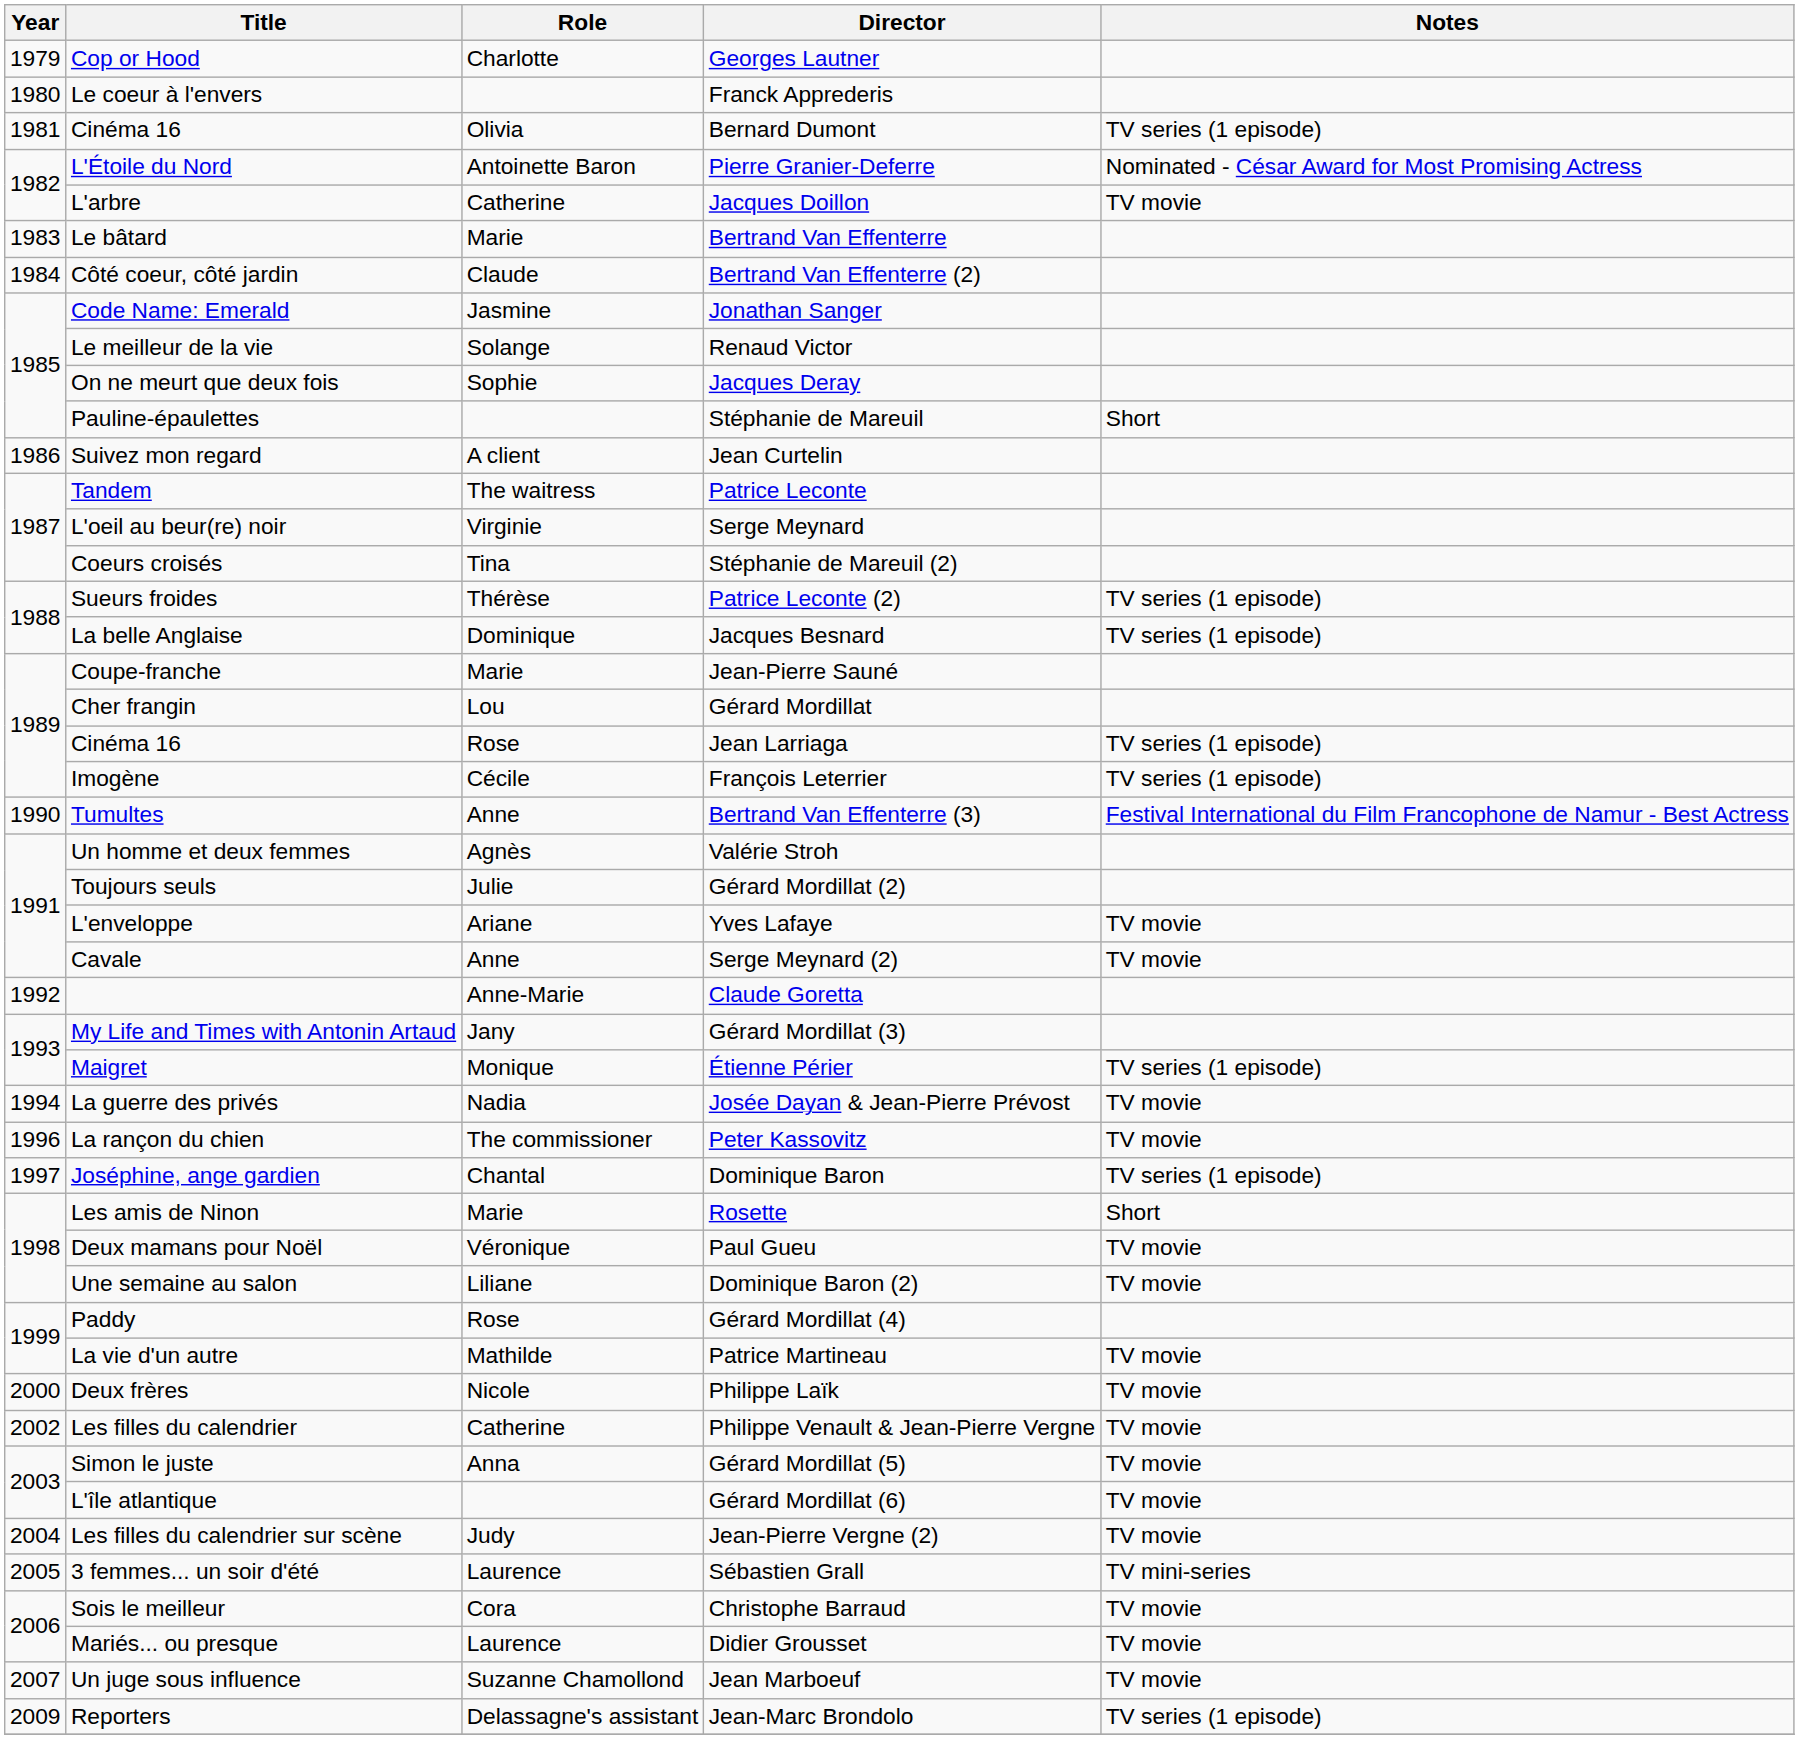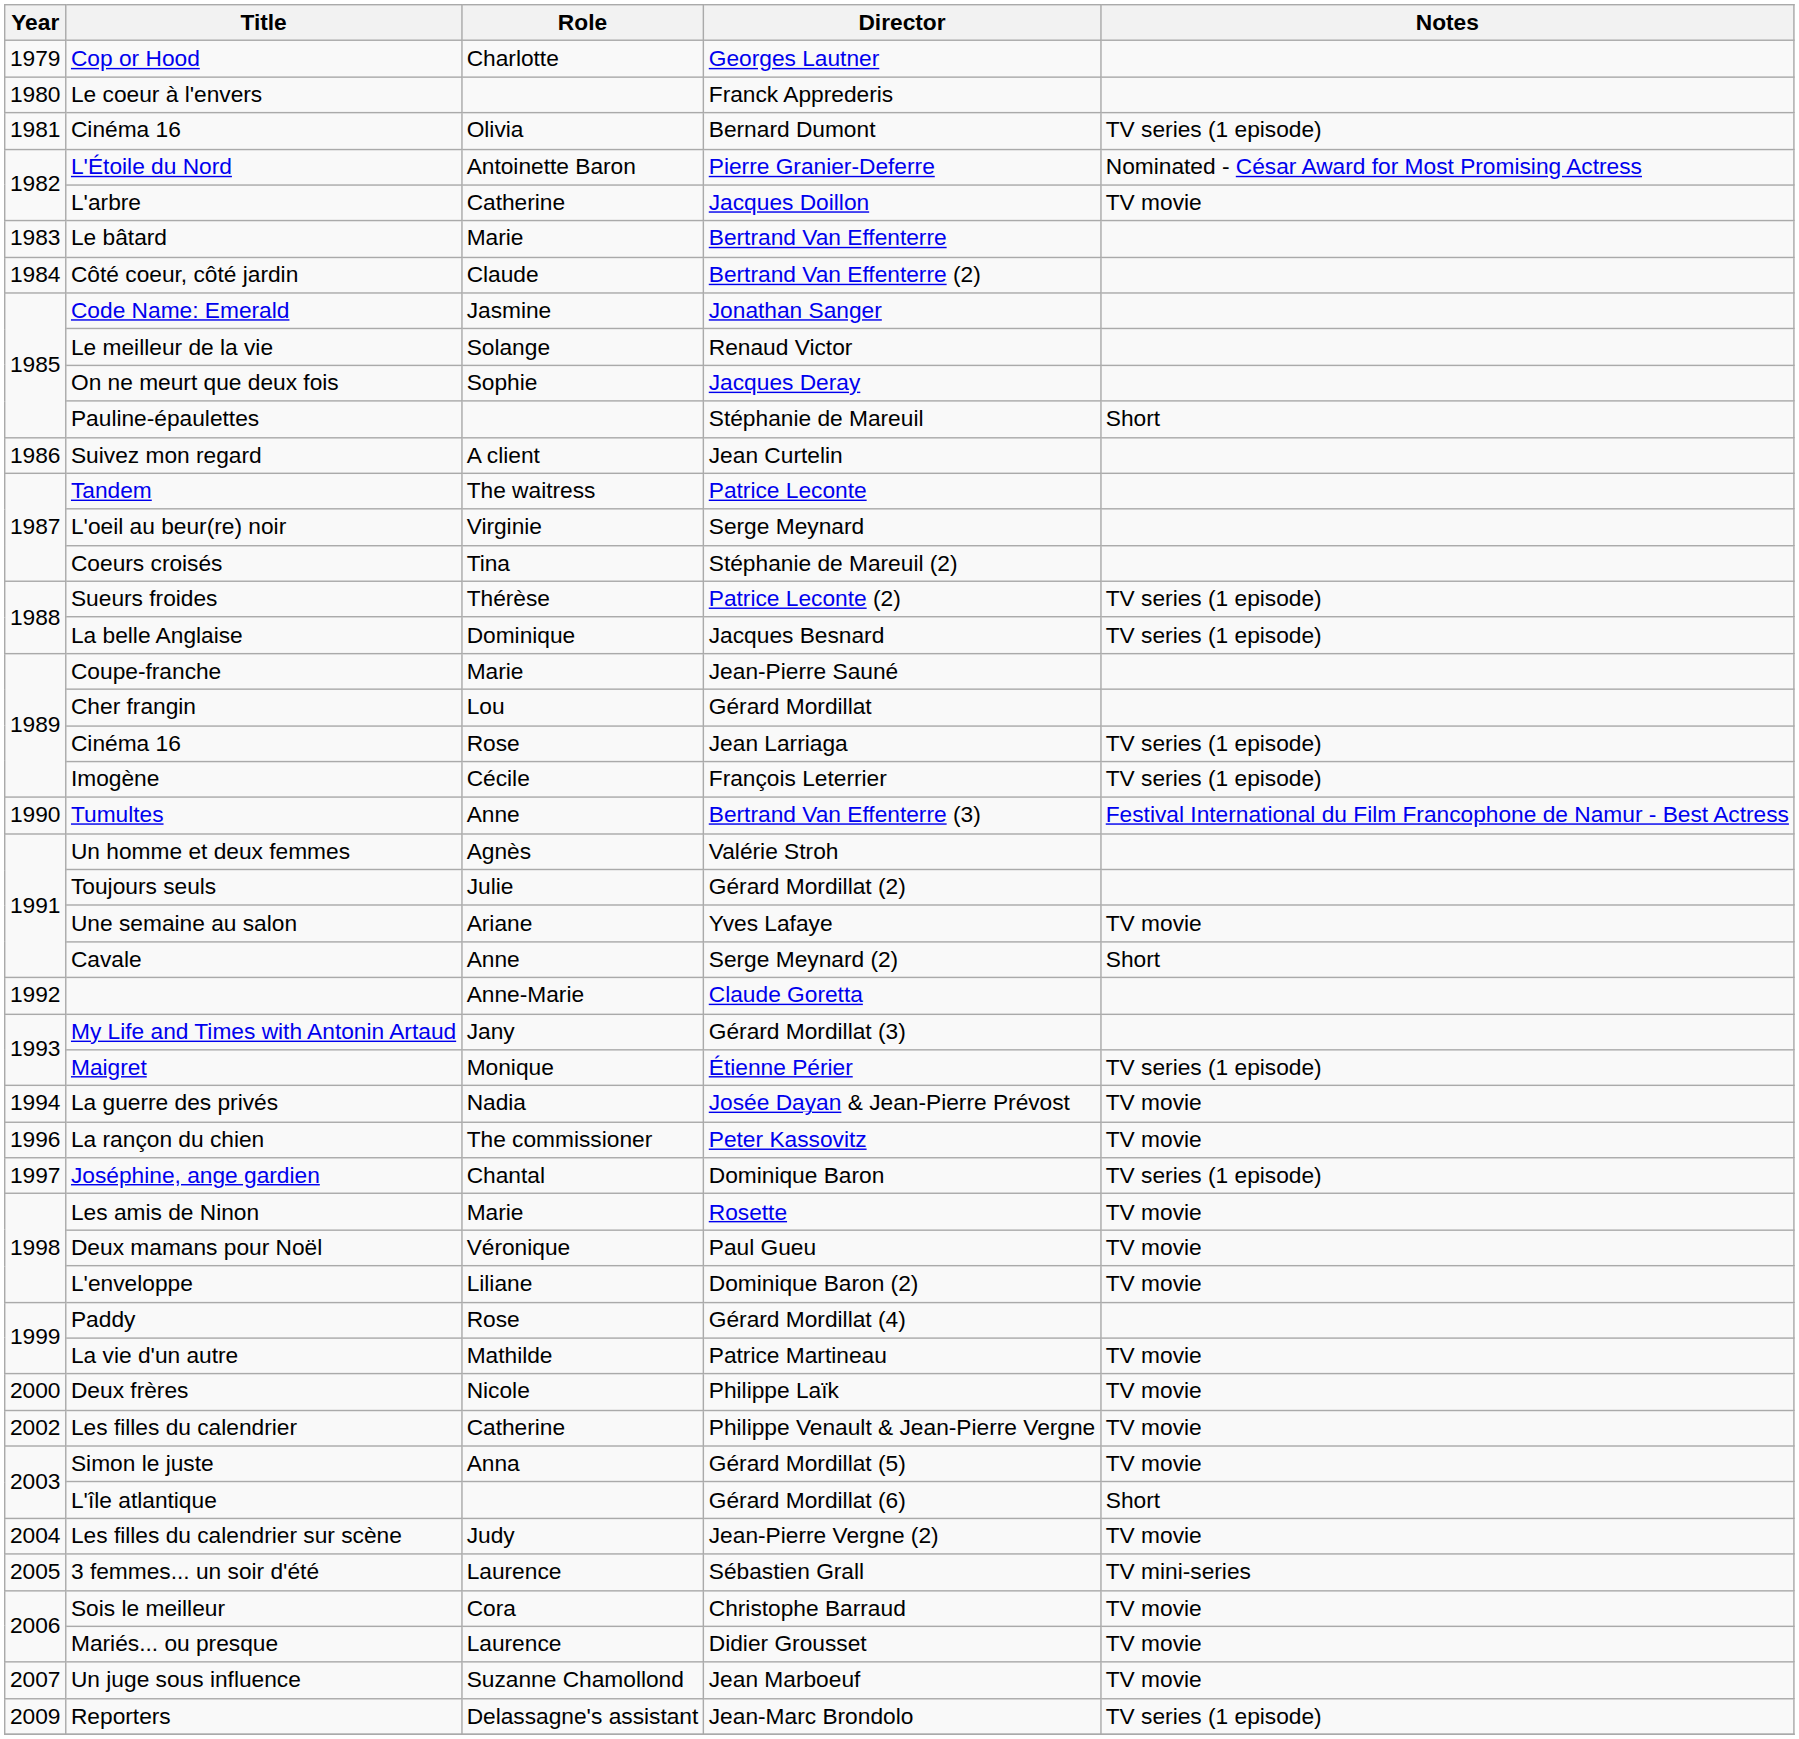Yves Lafaye | Title: L'enveloppe -> Une semaine au salon
Serge Meynard (2) | Notes: TV movie -> Short
Rosette | Notes: Short -> TV movie
Dominique Baron (2) | Title: Une semaine au salon -> L'enveloppe
Gérard Mordillat (6) | Notes: TV movie -> Short
